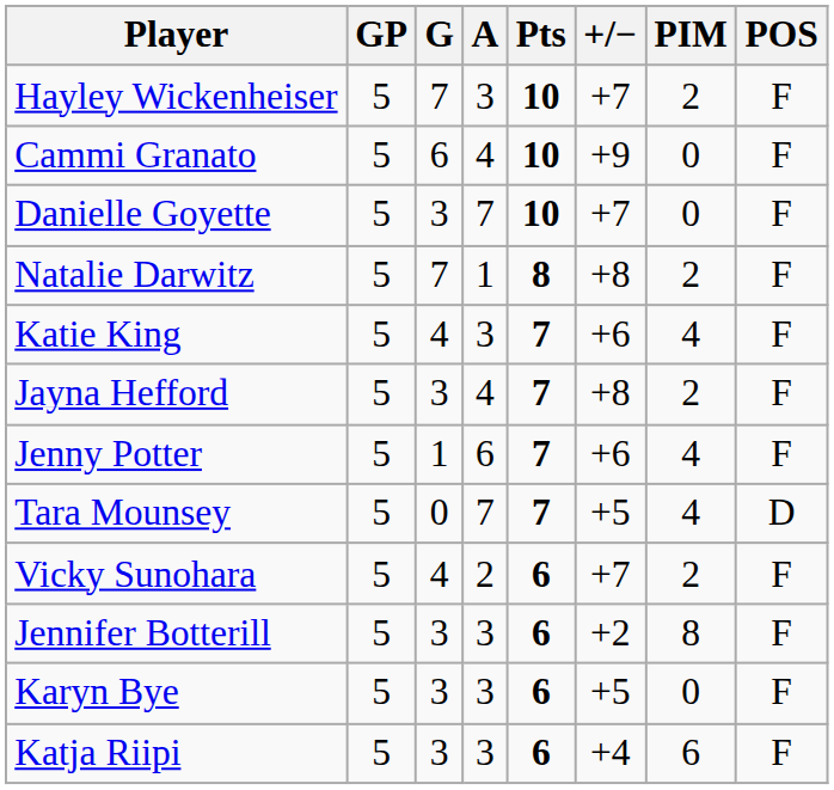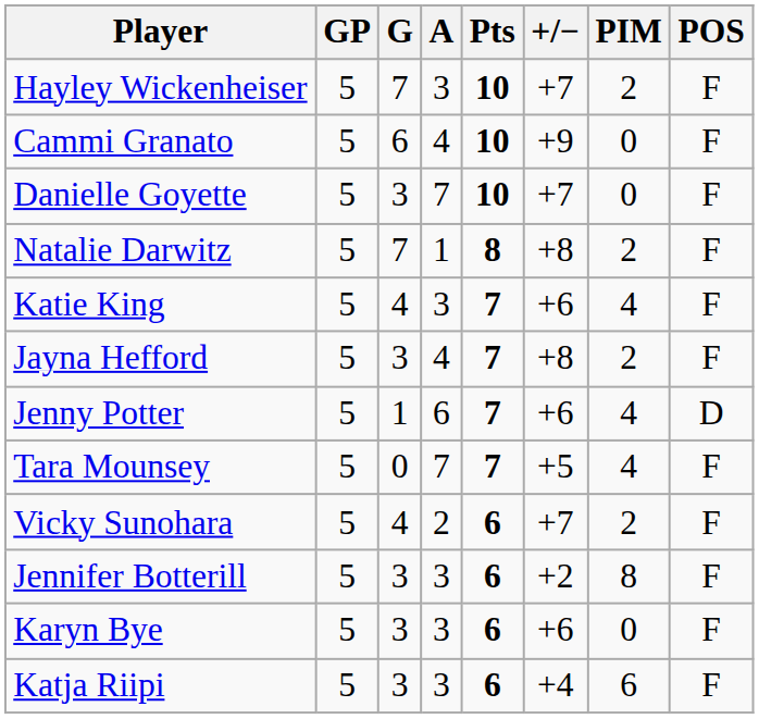Jenny Potter | POS: F -> D
Tara Mounsey | POS: D -> F
Karyn Bye | +/−: +5 -> +6
